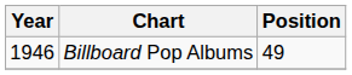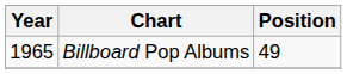Billboard Pop Albums | Year: 1946 -> 1965
